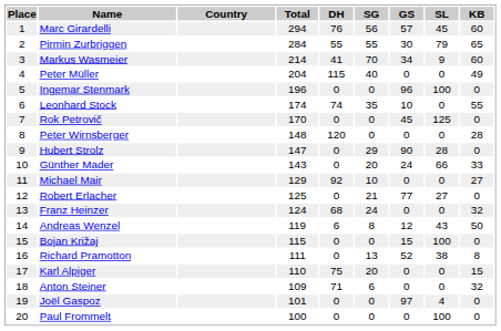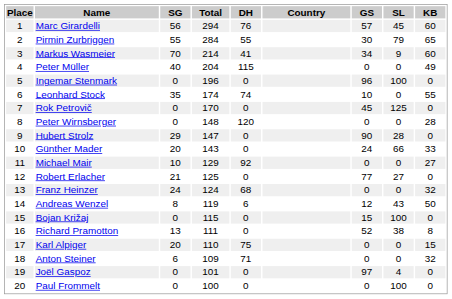columns swapped: Country <-> SG
